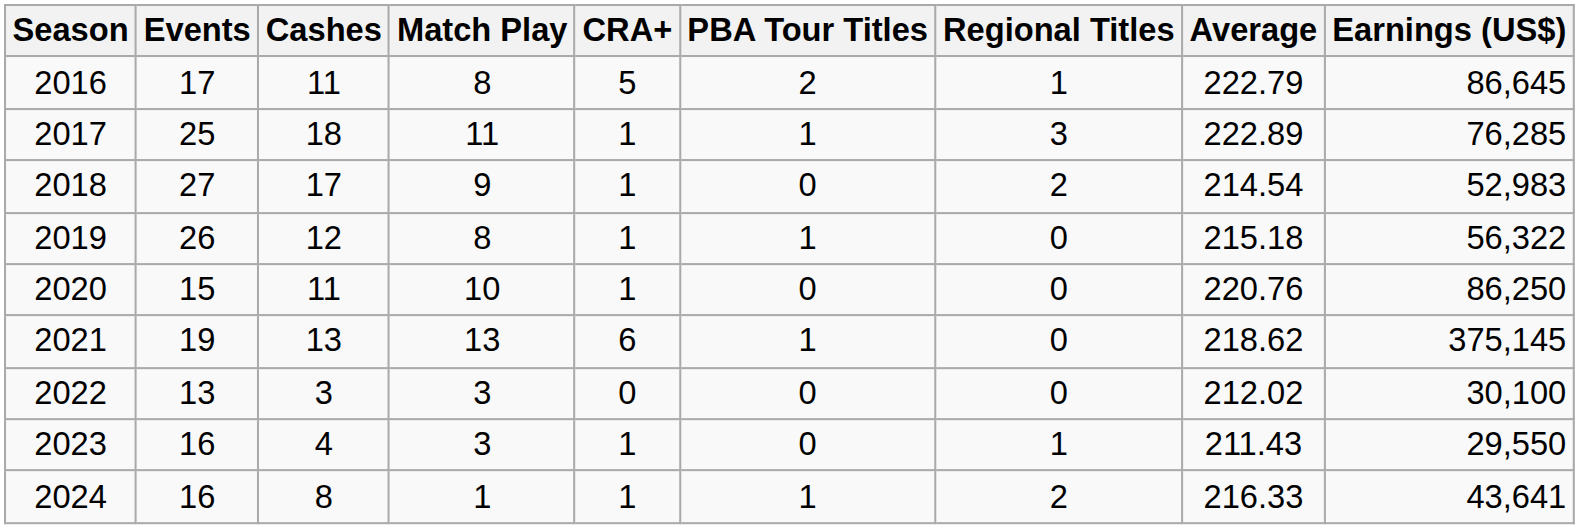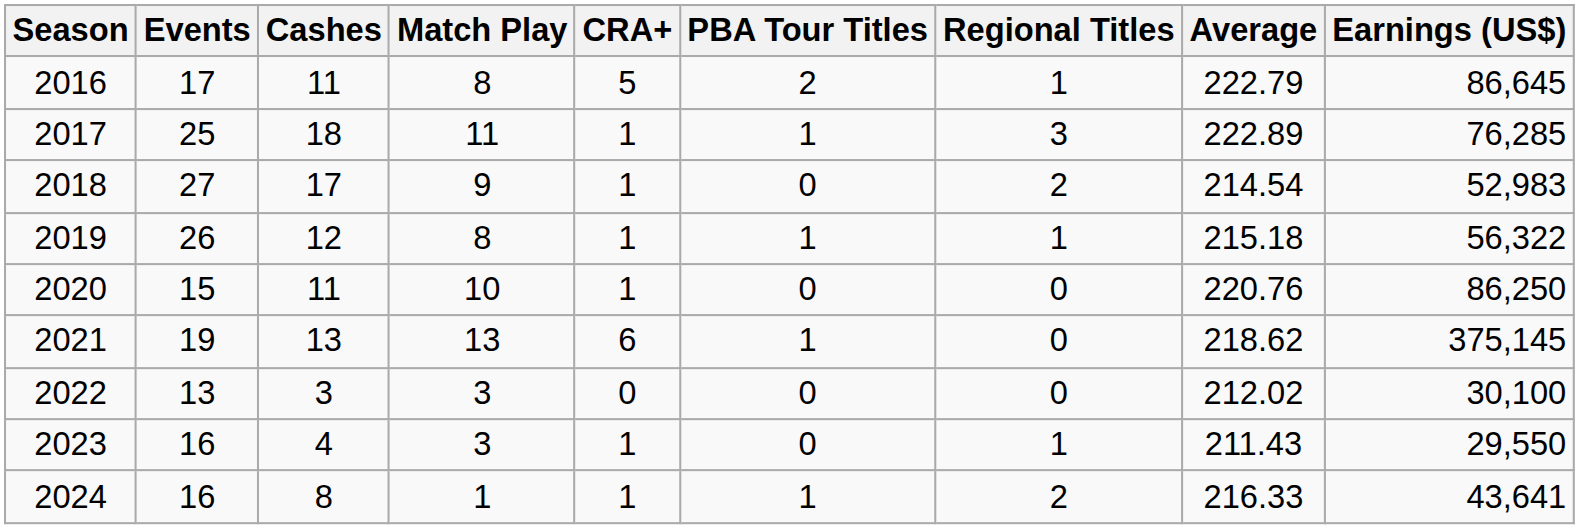2019 | Regional Titles: 0 -> 1
